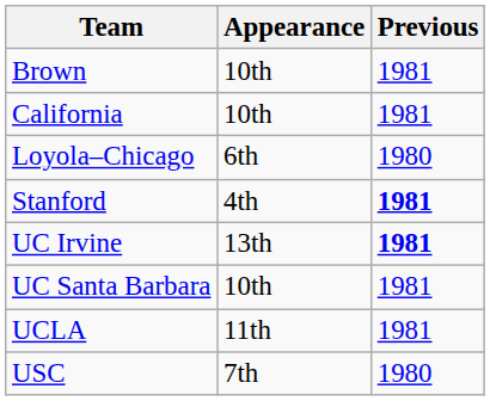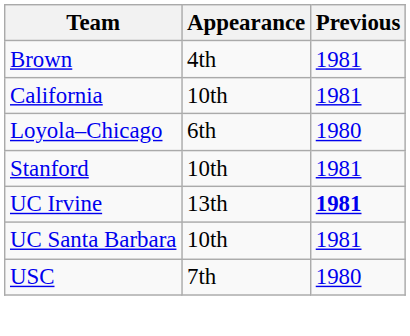Brown | Appearance: 10th -> 4th
Stanford | Appearance: 4th -> 10th
Stanford | Previous: bold -> normal
- row: UCLA | 11th | 1981
